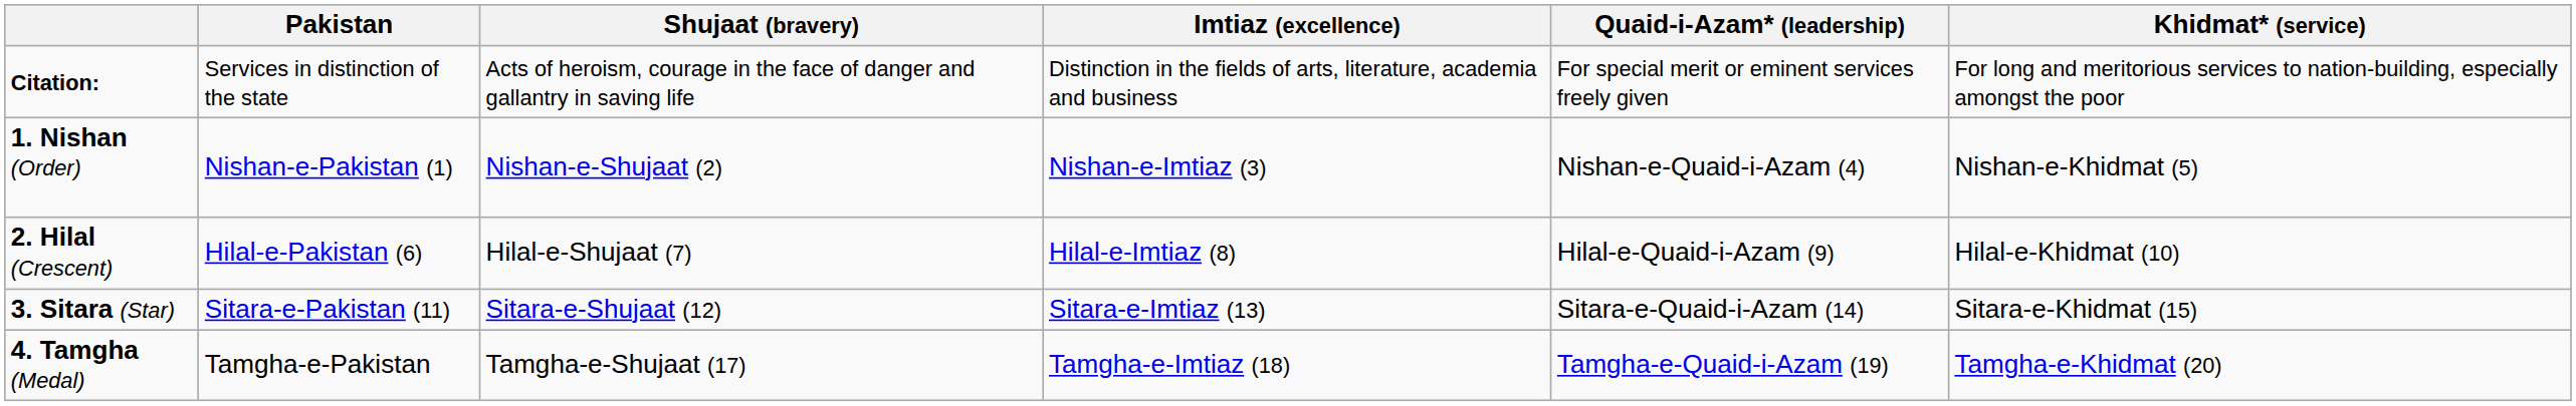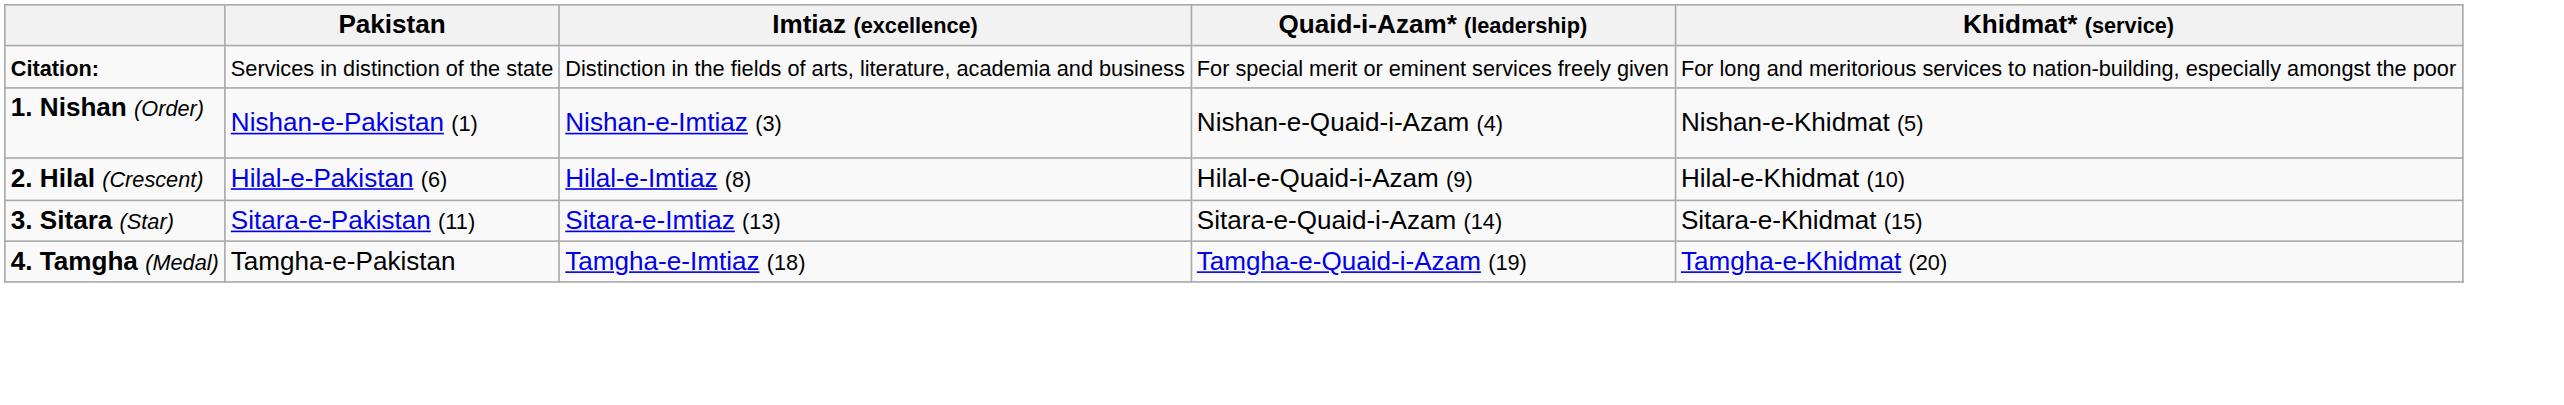- column: Shujaat (bravery) | Acts of heroism, courage in the face of danger and gallantry in saving life | Nishan-e-Shujaat (2) | Hilal-e-Shujaat (7) | Sitara-e-Shujaat (12) | Tamgha-e-Shujaat (17)
